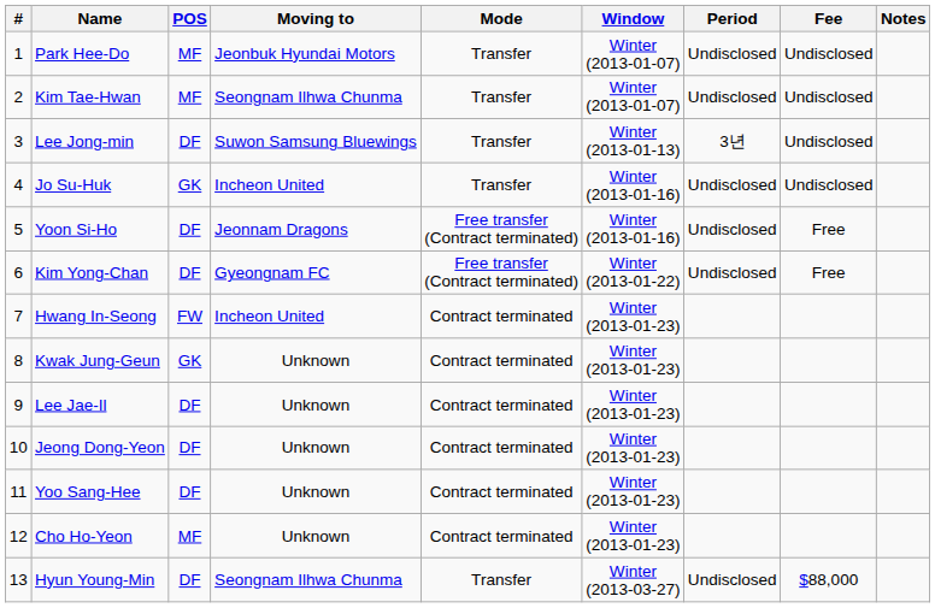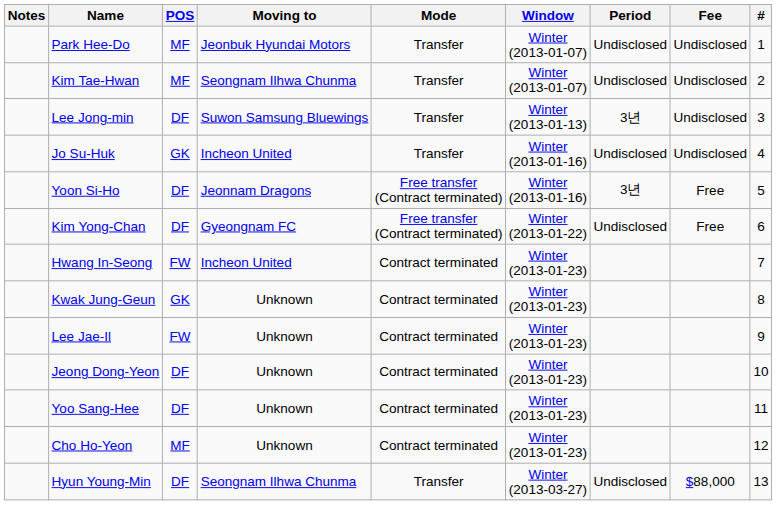columns swapped: # <-> Notes
Yoon Si-Ho | Period: Undisclosed -> 3년
Lee Jae-Il | POS: DF -> FW
